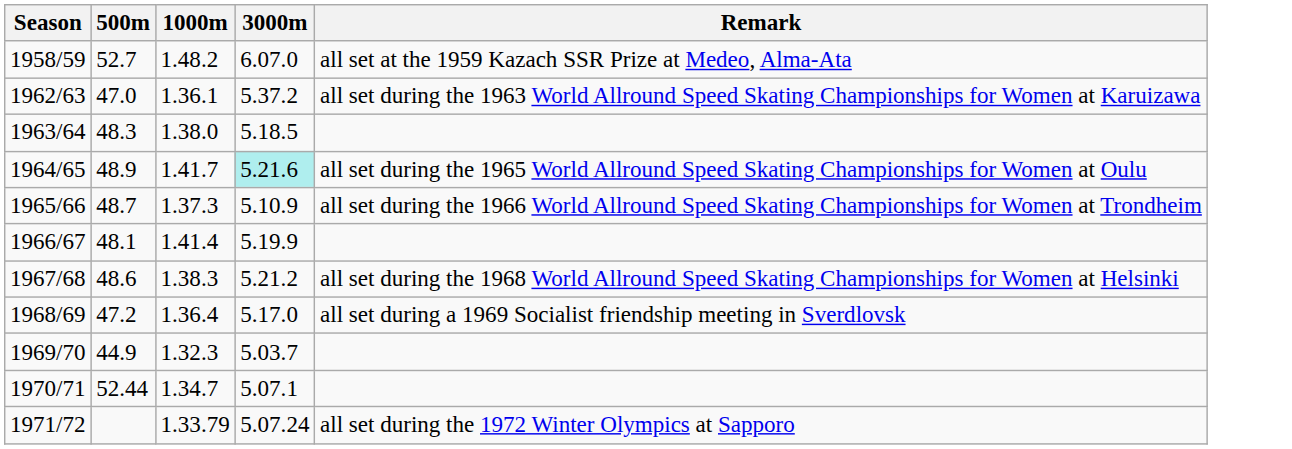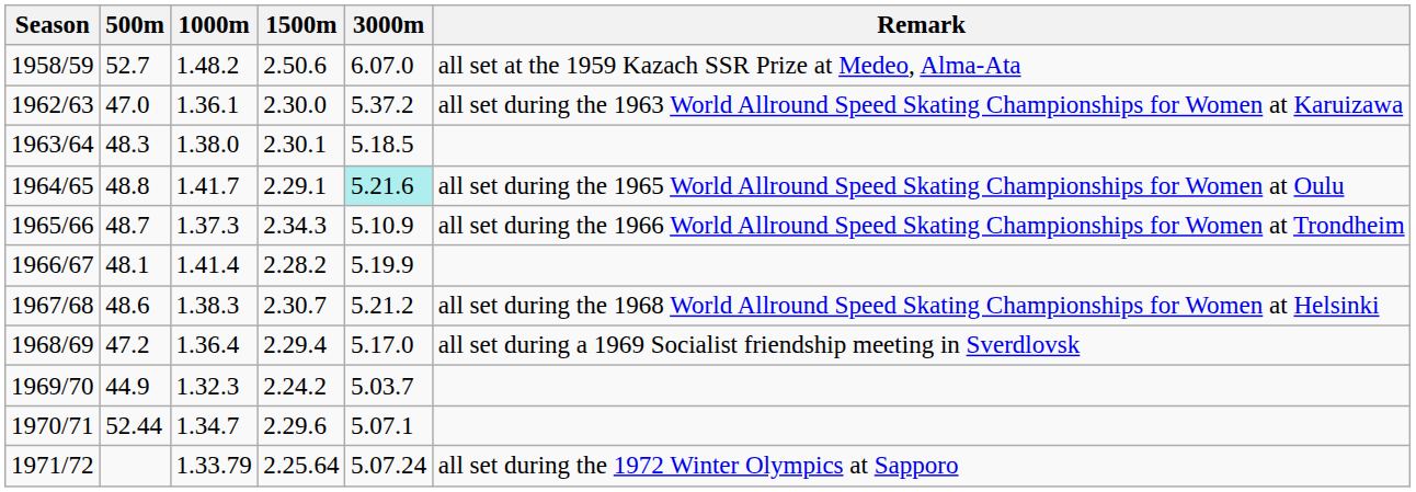+ column: 1500m | 2.50.6 | 2.30.0 | 2.30.1 | 2.29.1 | 2.34.3 | 2.28.2 | 2.30.7 | 2.29.4 | 2.24.2 | 2.29.6 | 2.25.64
1964/65 | 500m: 48.9 -> 48.8
